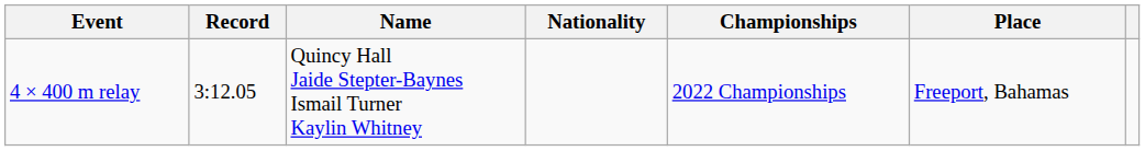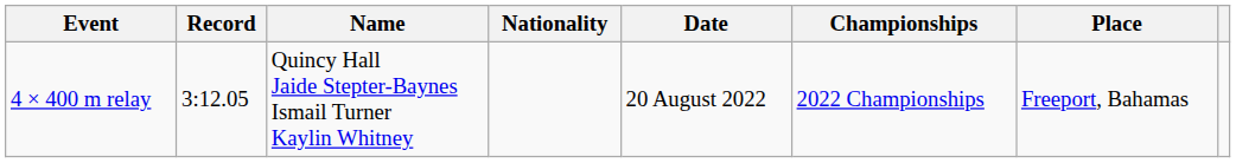+ column: Date | 20 August 2022
